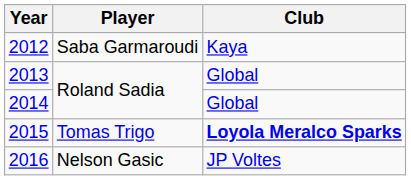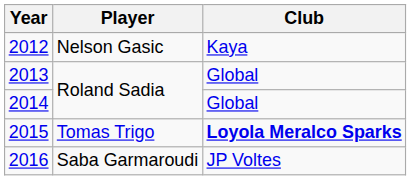2012 | Player: Saba Garmaroudi -> Nelson Gasic
2016 | Player: Nelson Gasic -> Saba Garmaroudi
